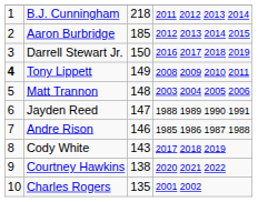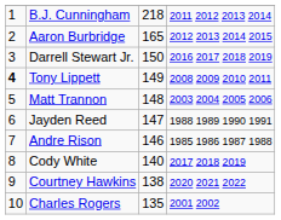Aaron Burbridge | column 3: 185 -> 165
Cody White | column 3: 143 -> 140
